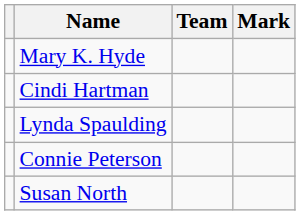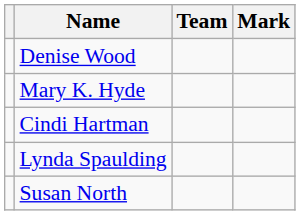+ row: Denise Wood
- row: Connie Peterson
